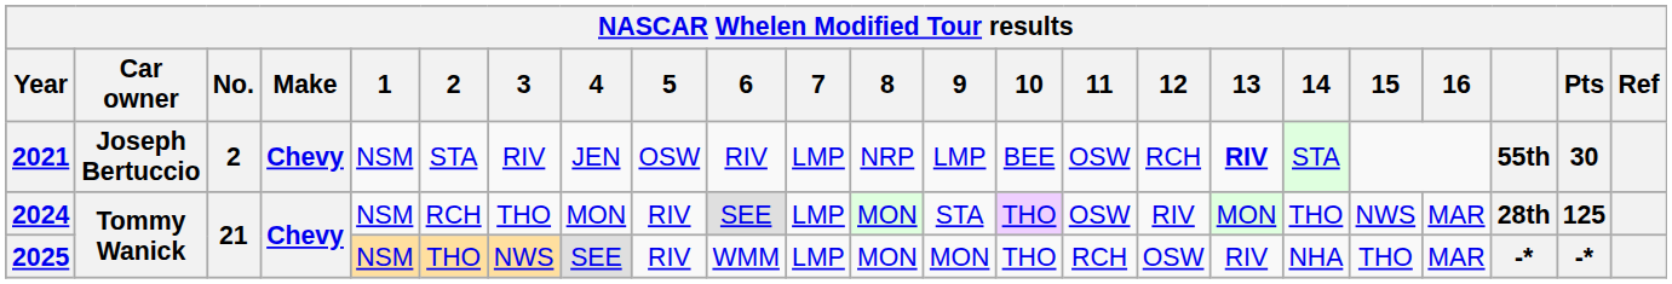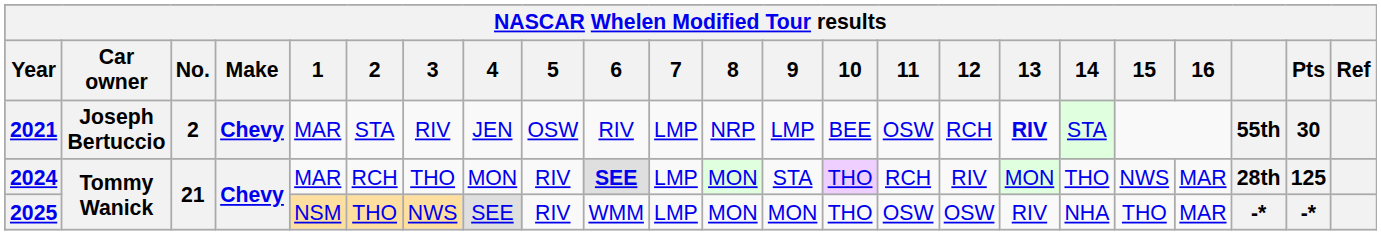2021 | 1: NSM -> MAR
2024 | 1: NSM -> MAR
2024 | 6: normal -> bold
2024 | 11: OSW -> RCH
2025 | 11: RCH -> OSW
